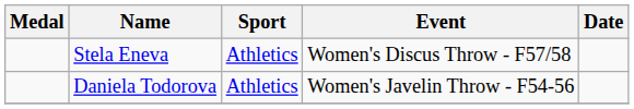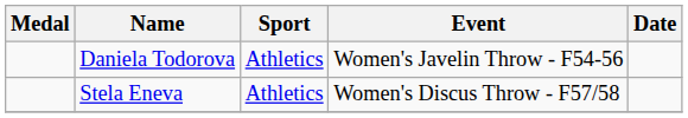rows swapped: Stela Eneva <-> Daniela Todorova
